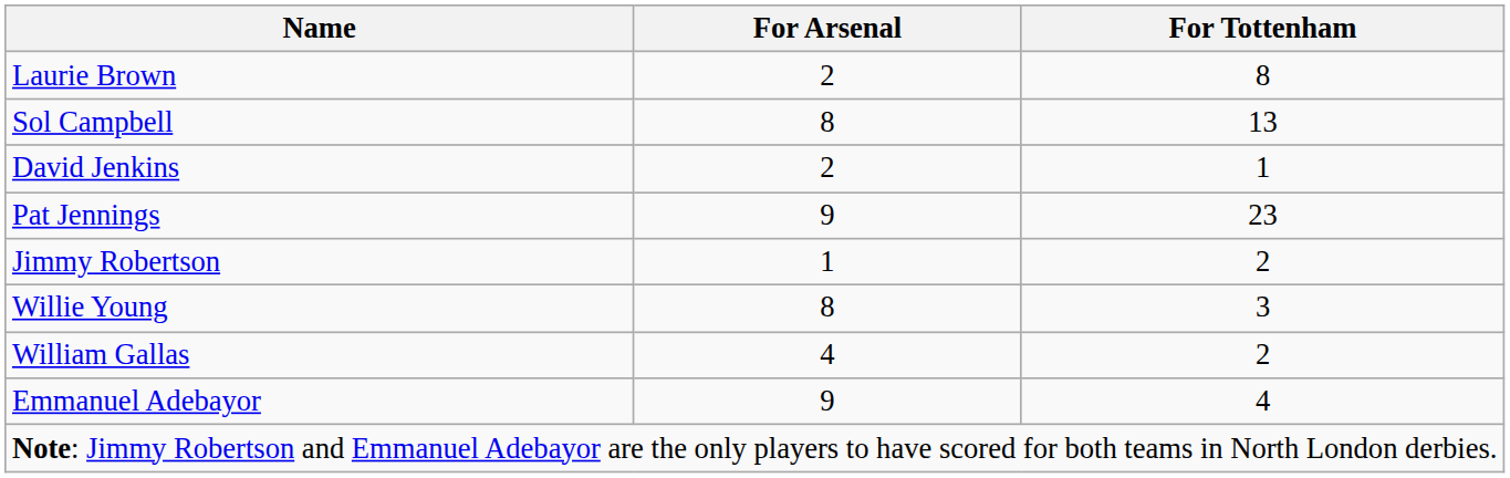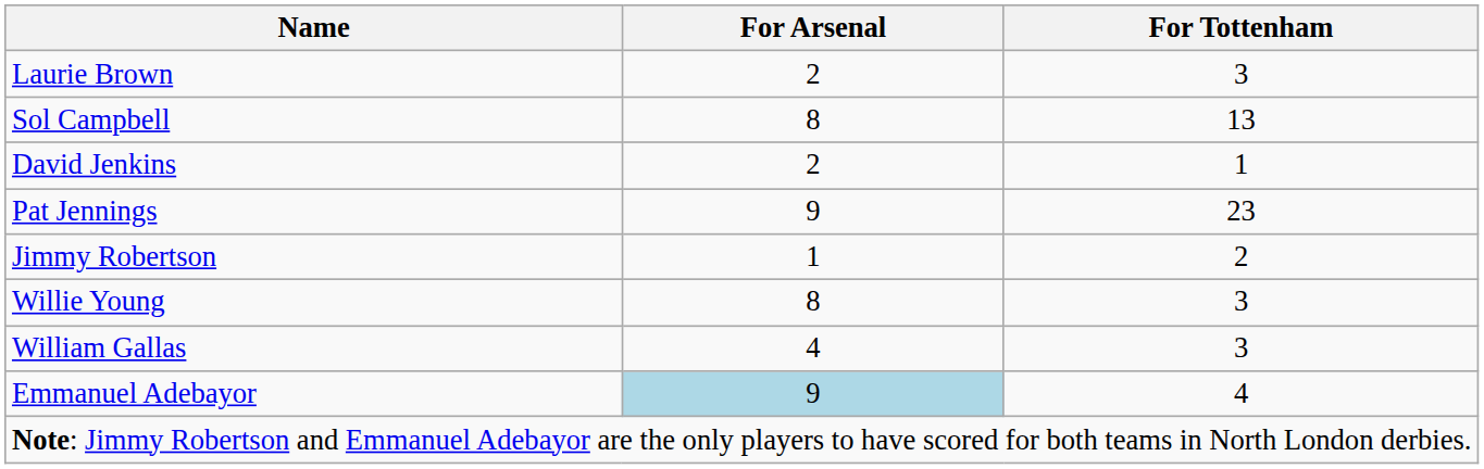Laurie Brown | For Tottenham: 8 -> 3
William Gallas | For Tottenham: 2 -> 3
Emmanuel Adebayor | For Arsenal: no background -> lightblue background
